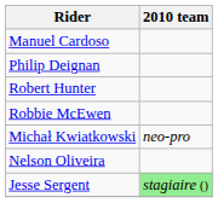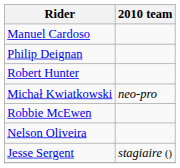rows swapped: Michał Kwiatkowski <-> Robbie McEwen
Jesse Sergent | 2010 team: lightgreen background -> no background
